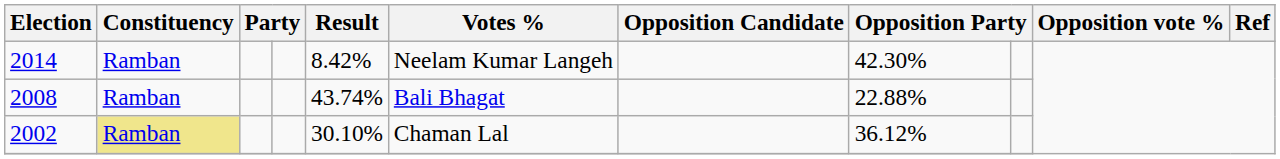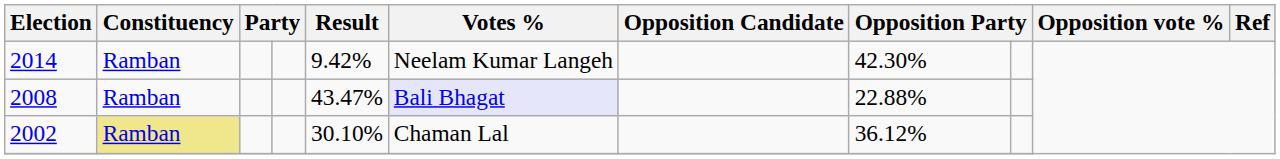2014 | Result: 8.42% -> 9.42%
2008 | Result: 43.74% -> 43.47%
2008 | Votes %: no background -> lavender background
